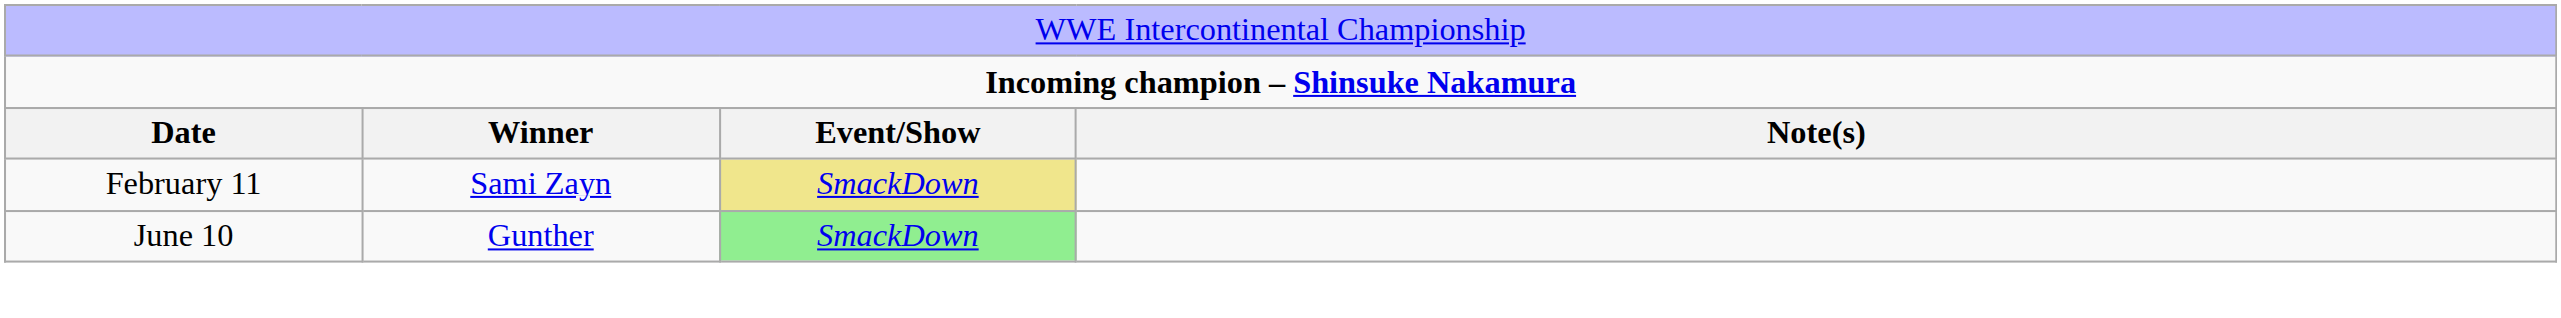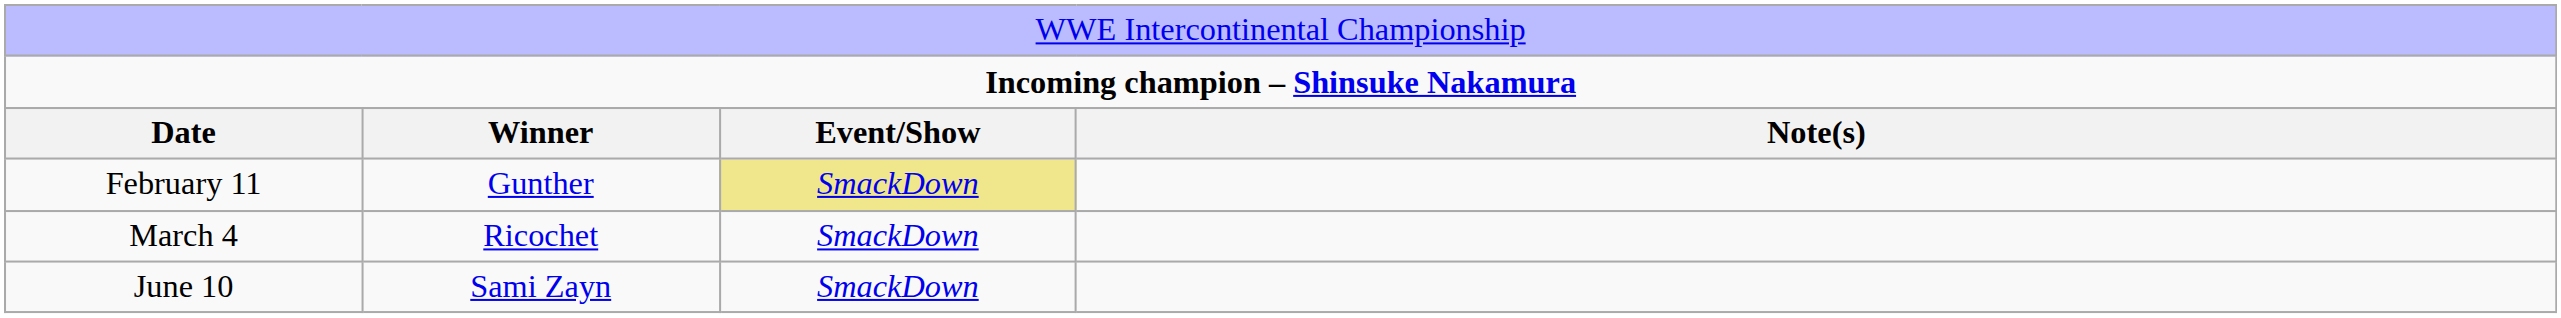February 11 | column 2: Sami Zayn -> Gunther
+ row: March 4 | Ricochet | SmackDown
June 10 | column 2: Gunther -> Sami Zayn
June 10 | column 3: lightgreen background -> no background
